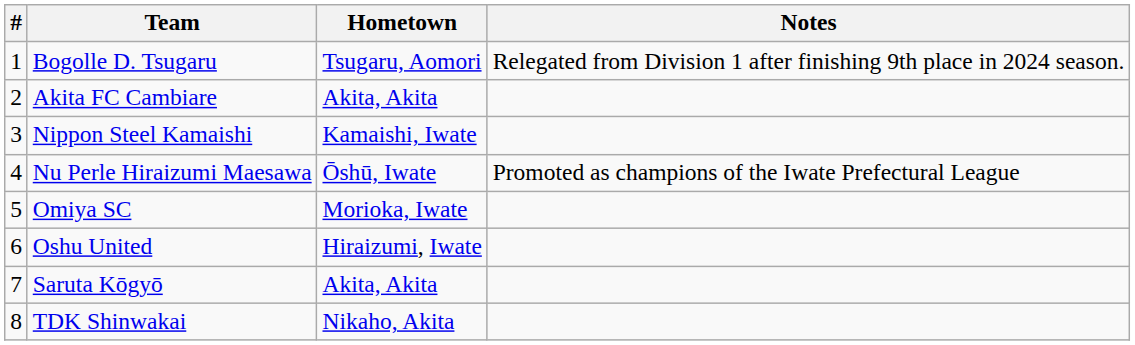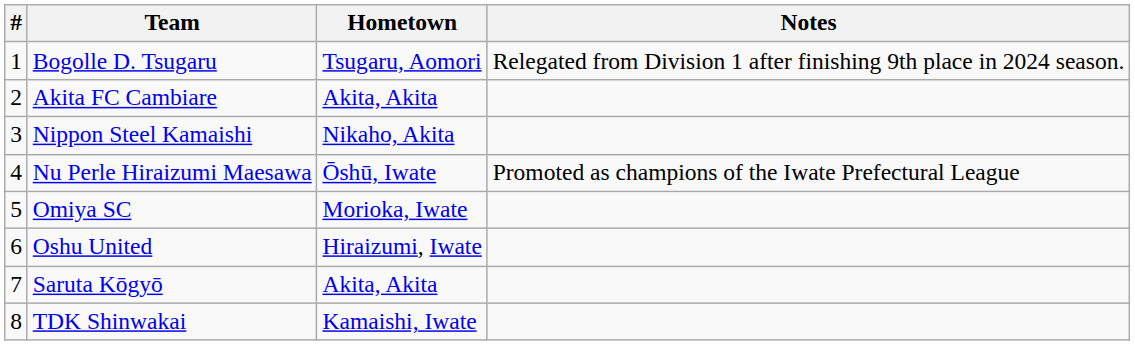Nippon Steel Kamaishi | Hometown: Kamaishi, Iwate -> Nikaho, Akita
TDK Shinwakai | Hometown: Nikaho, Akita -> Kamaishi, Iwate
